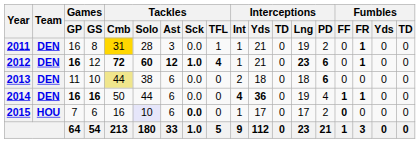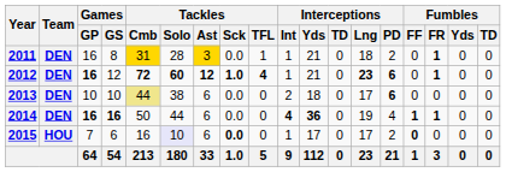2011 | Tackles / Ast: no background -> gold background
2011 | Interceptions / Lng: 19 -> 18
2013 | Games / GP: 11 -> 10
2013 | Interceptions / Lng: 18 -> 17
